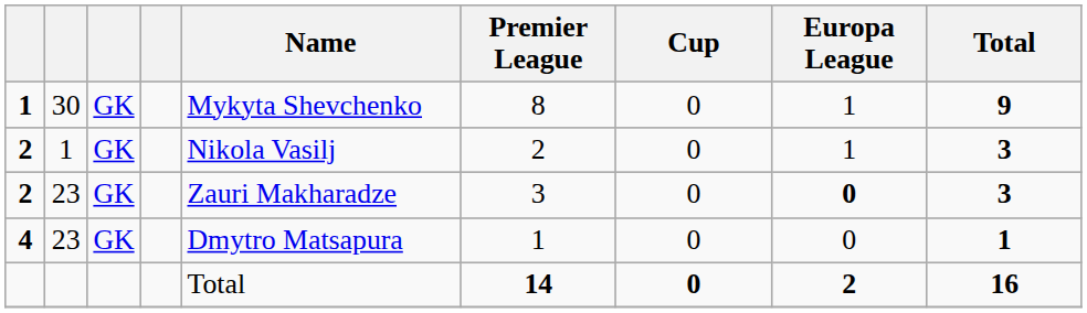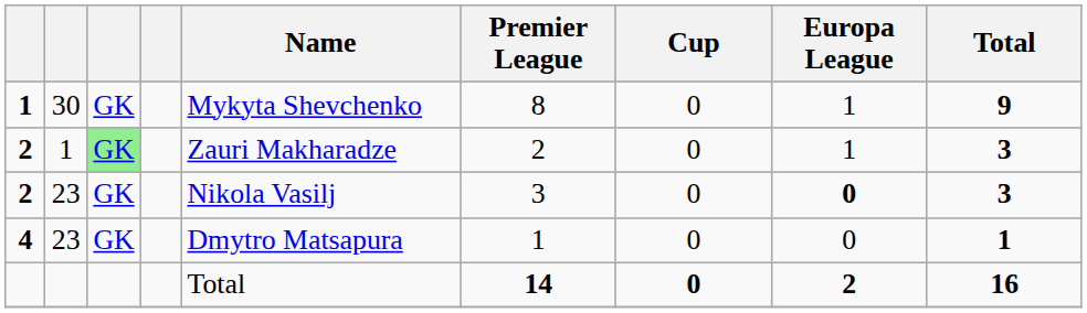2 / 1 | column 3: no background -> lightgreen background
2 / 1 | Name: Nikola Vasilj -> Zauri Makharadze
2 / 23 | Name: Zauri Makharadze -> Nikola Vasilj
